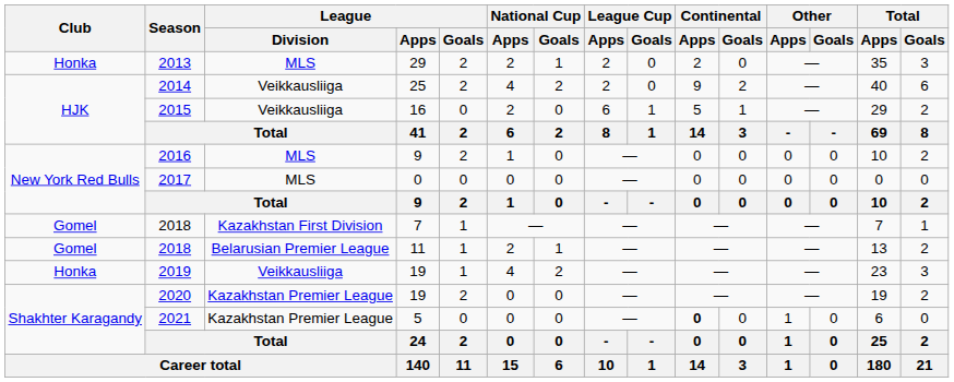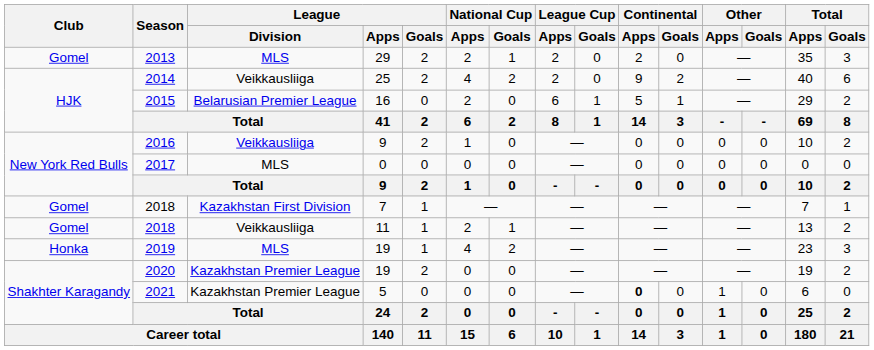2013 | Club: Honka -> Gomel
2015 | League / Division: Veikkausliiga -> Belarusian Premier League
2016 | League / Division: MLS -> Veikkausliiga
2018 / 11 | League / Division: Belarusian Premier League -> Veikkausliiga
2019 | League / Division: Veikkausliiga -> MLS
